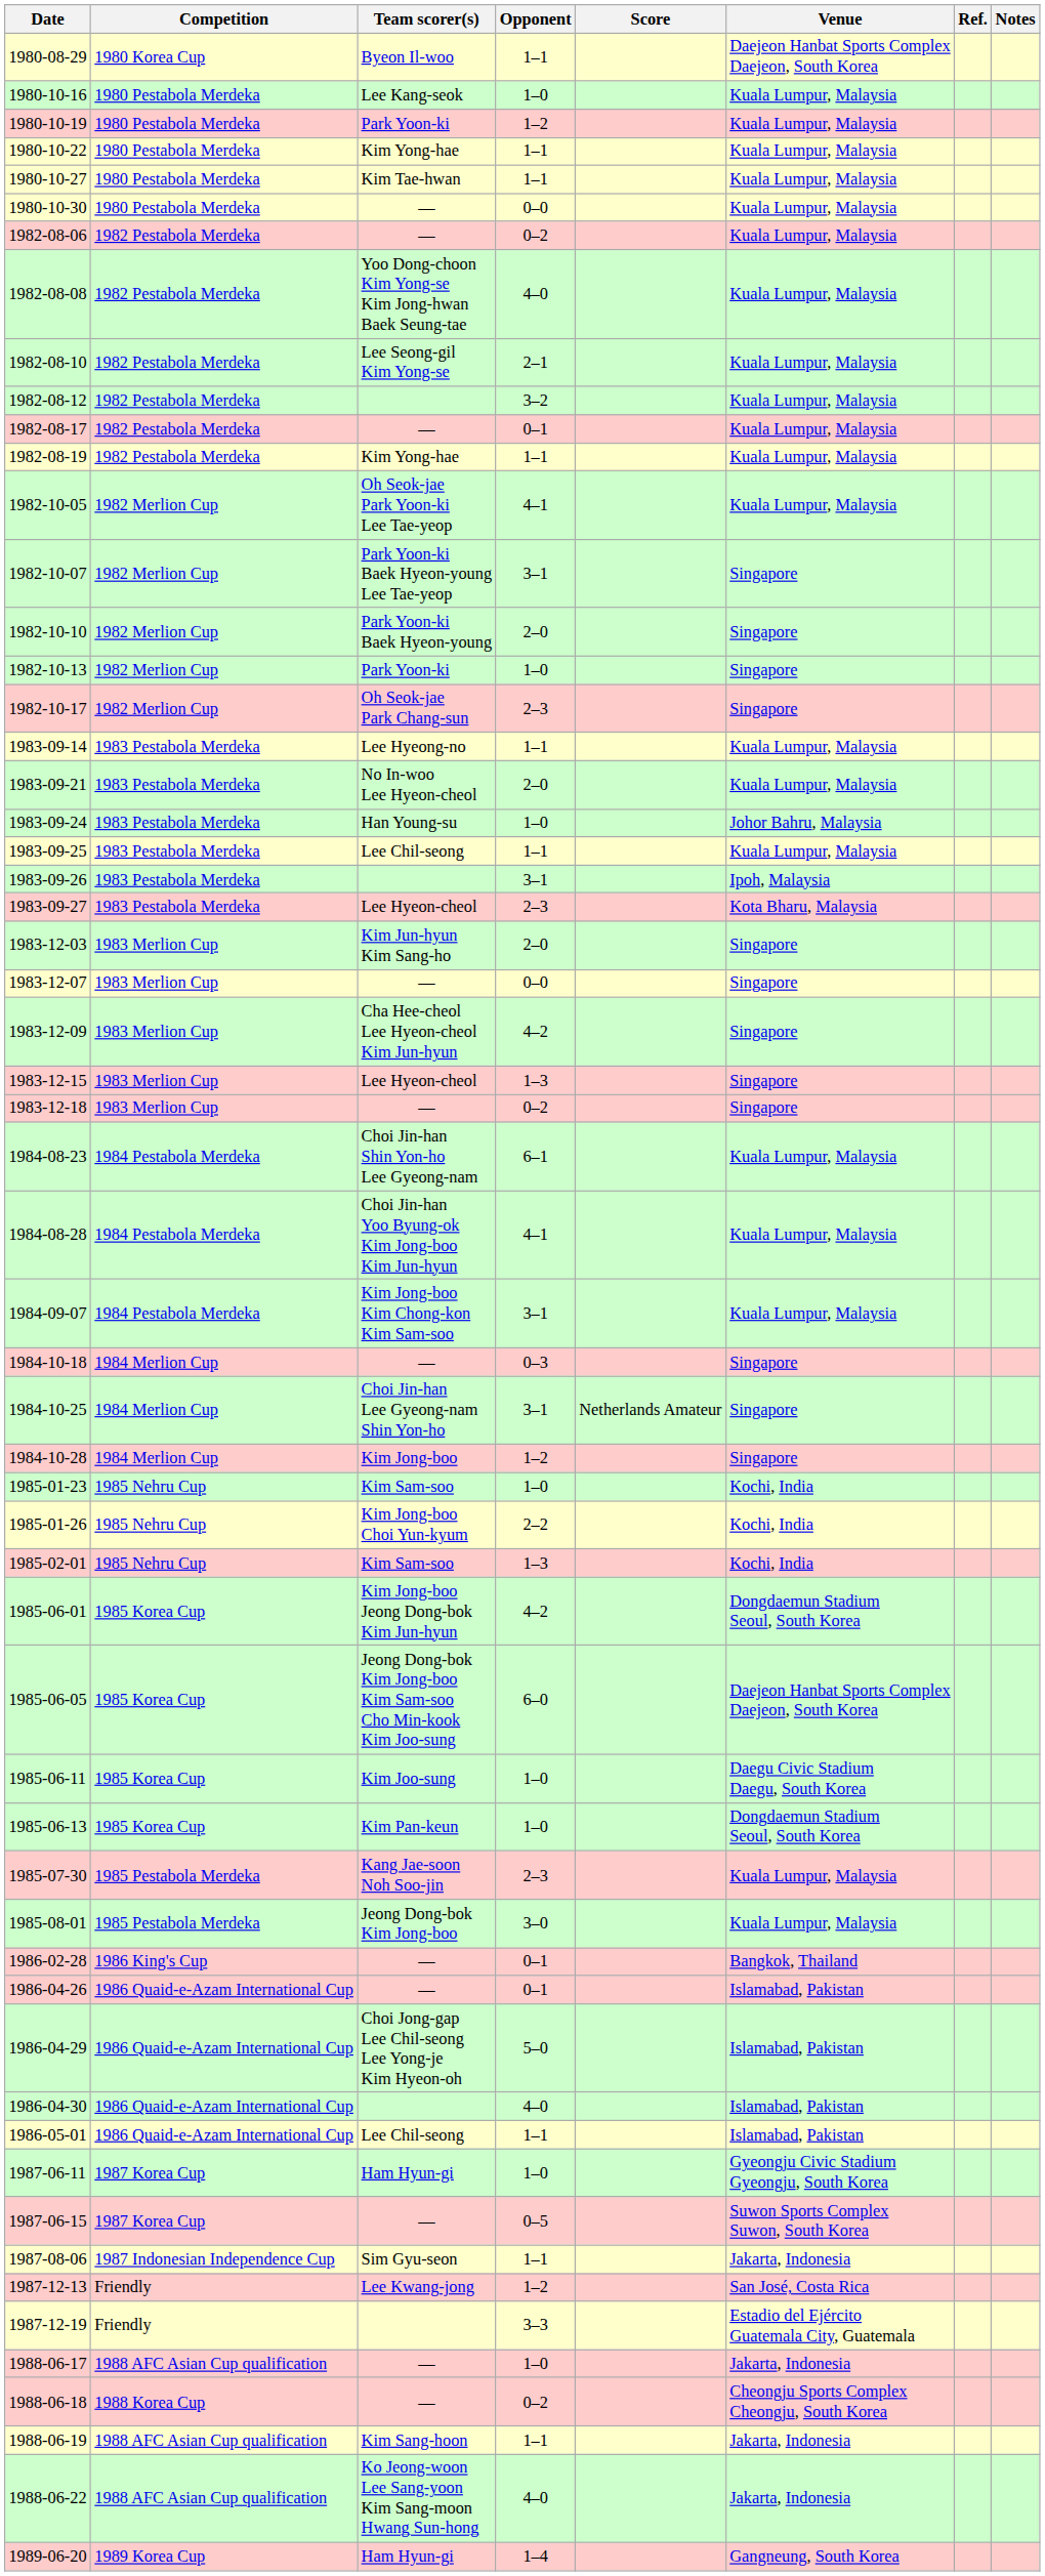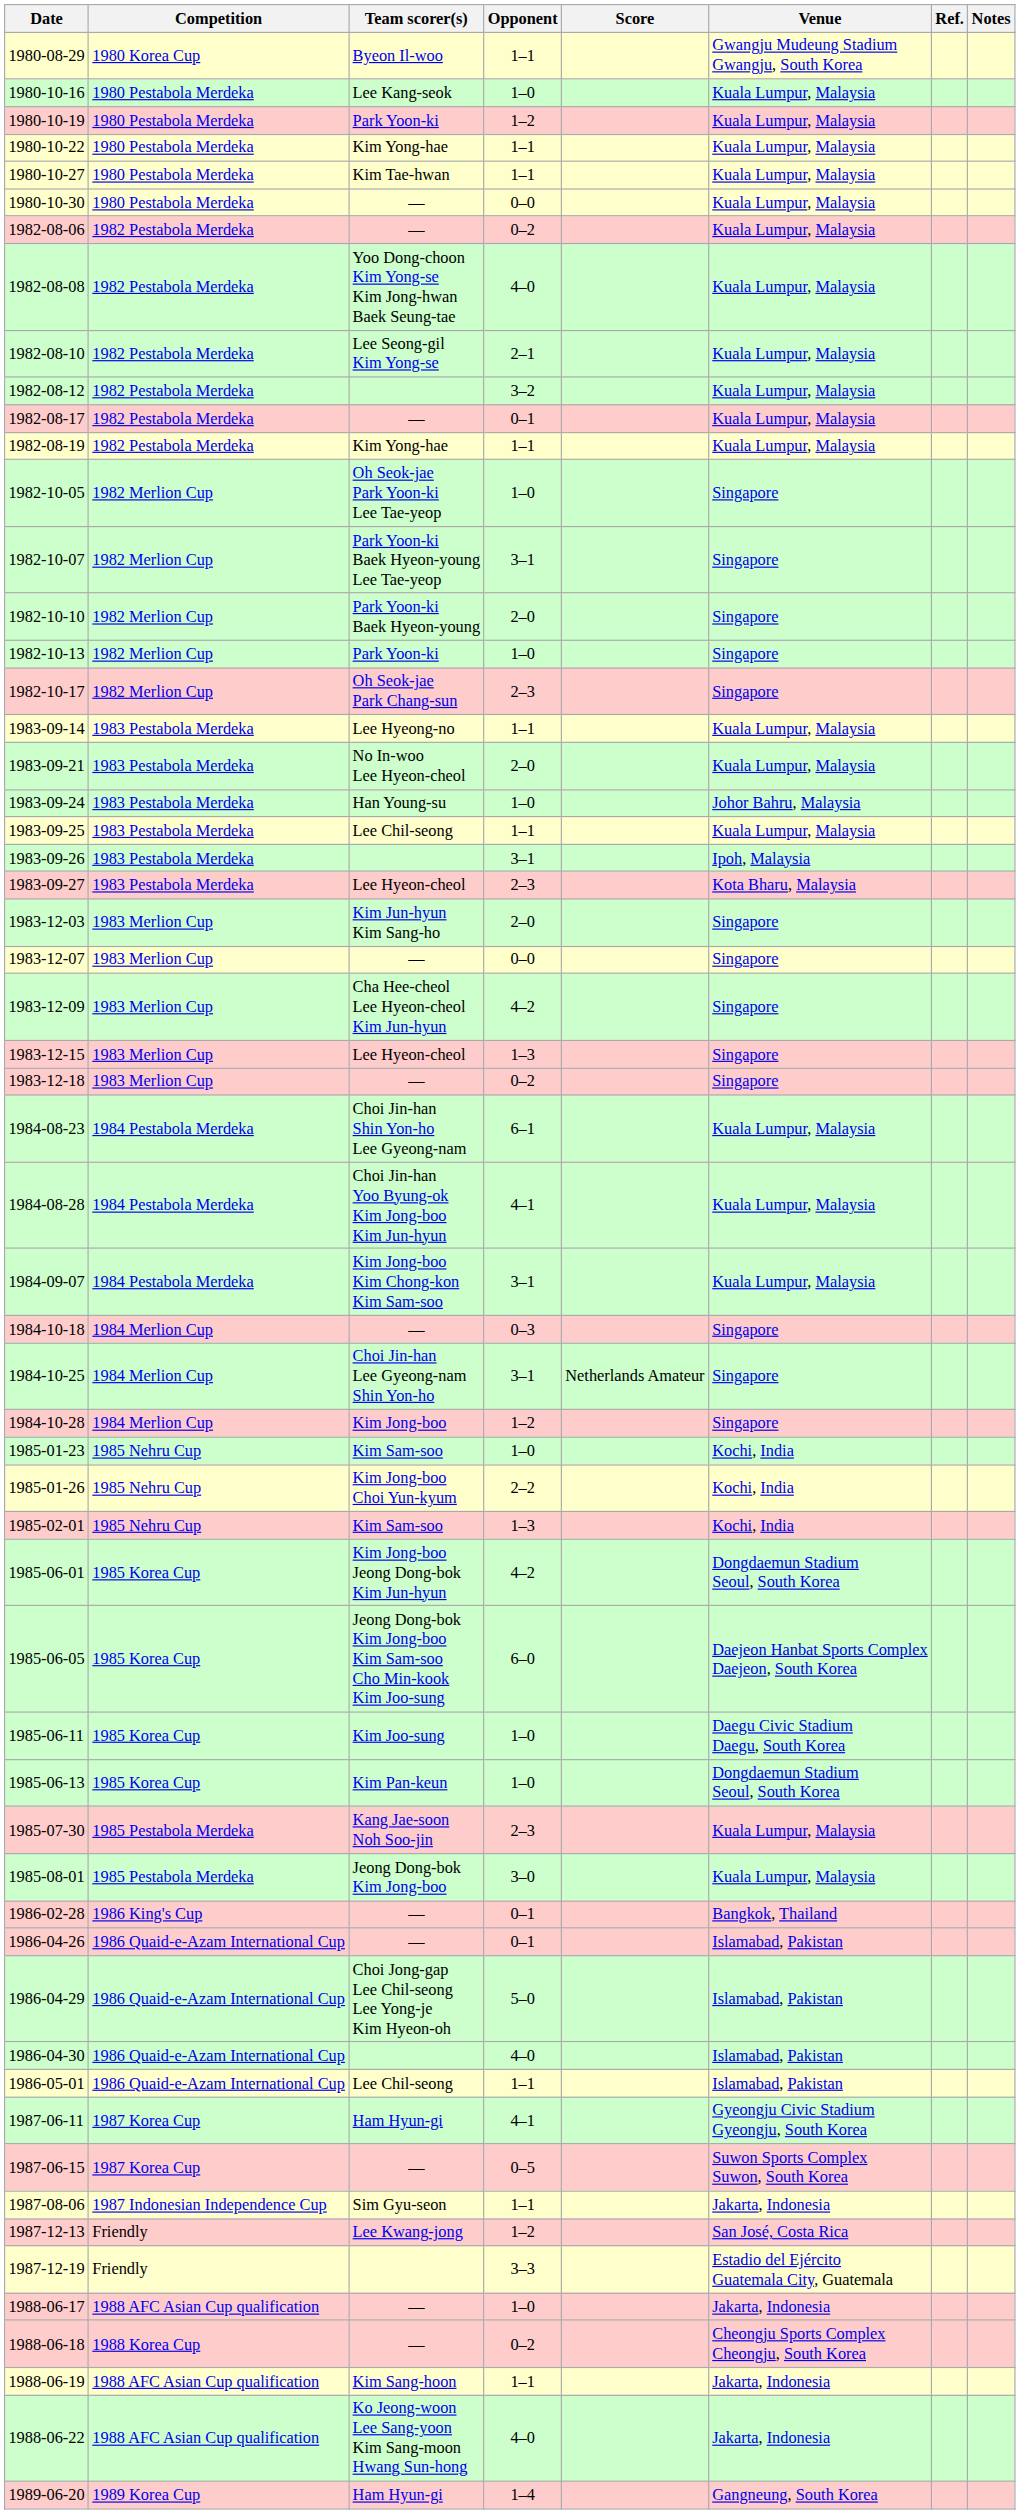1980-08-29 | Venue: Daejeon Hanbat Sports Complex Daejeon, South Korea -> Gwangju Mudeung Stadium Gwangju, South Korea
1982-10-05 | Opponent: 4–1 -> 1–0
1982-10-05 | Venue: Kuala Lumpur, Malaysia -> Singapore
1987-06-11 | Opponent: 1–0 -> 4–1
